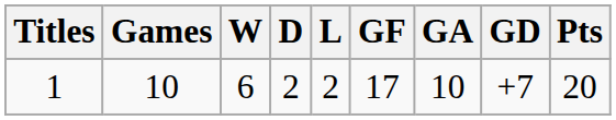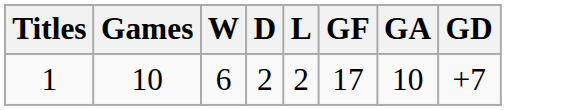- column: Pts | 20
